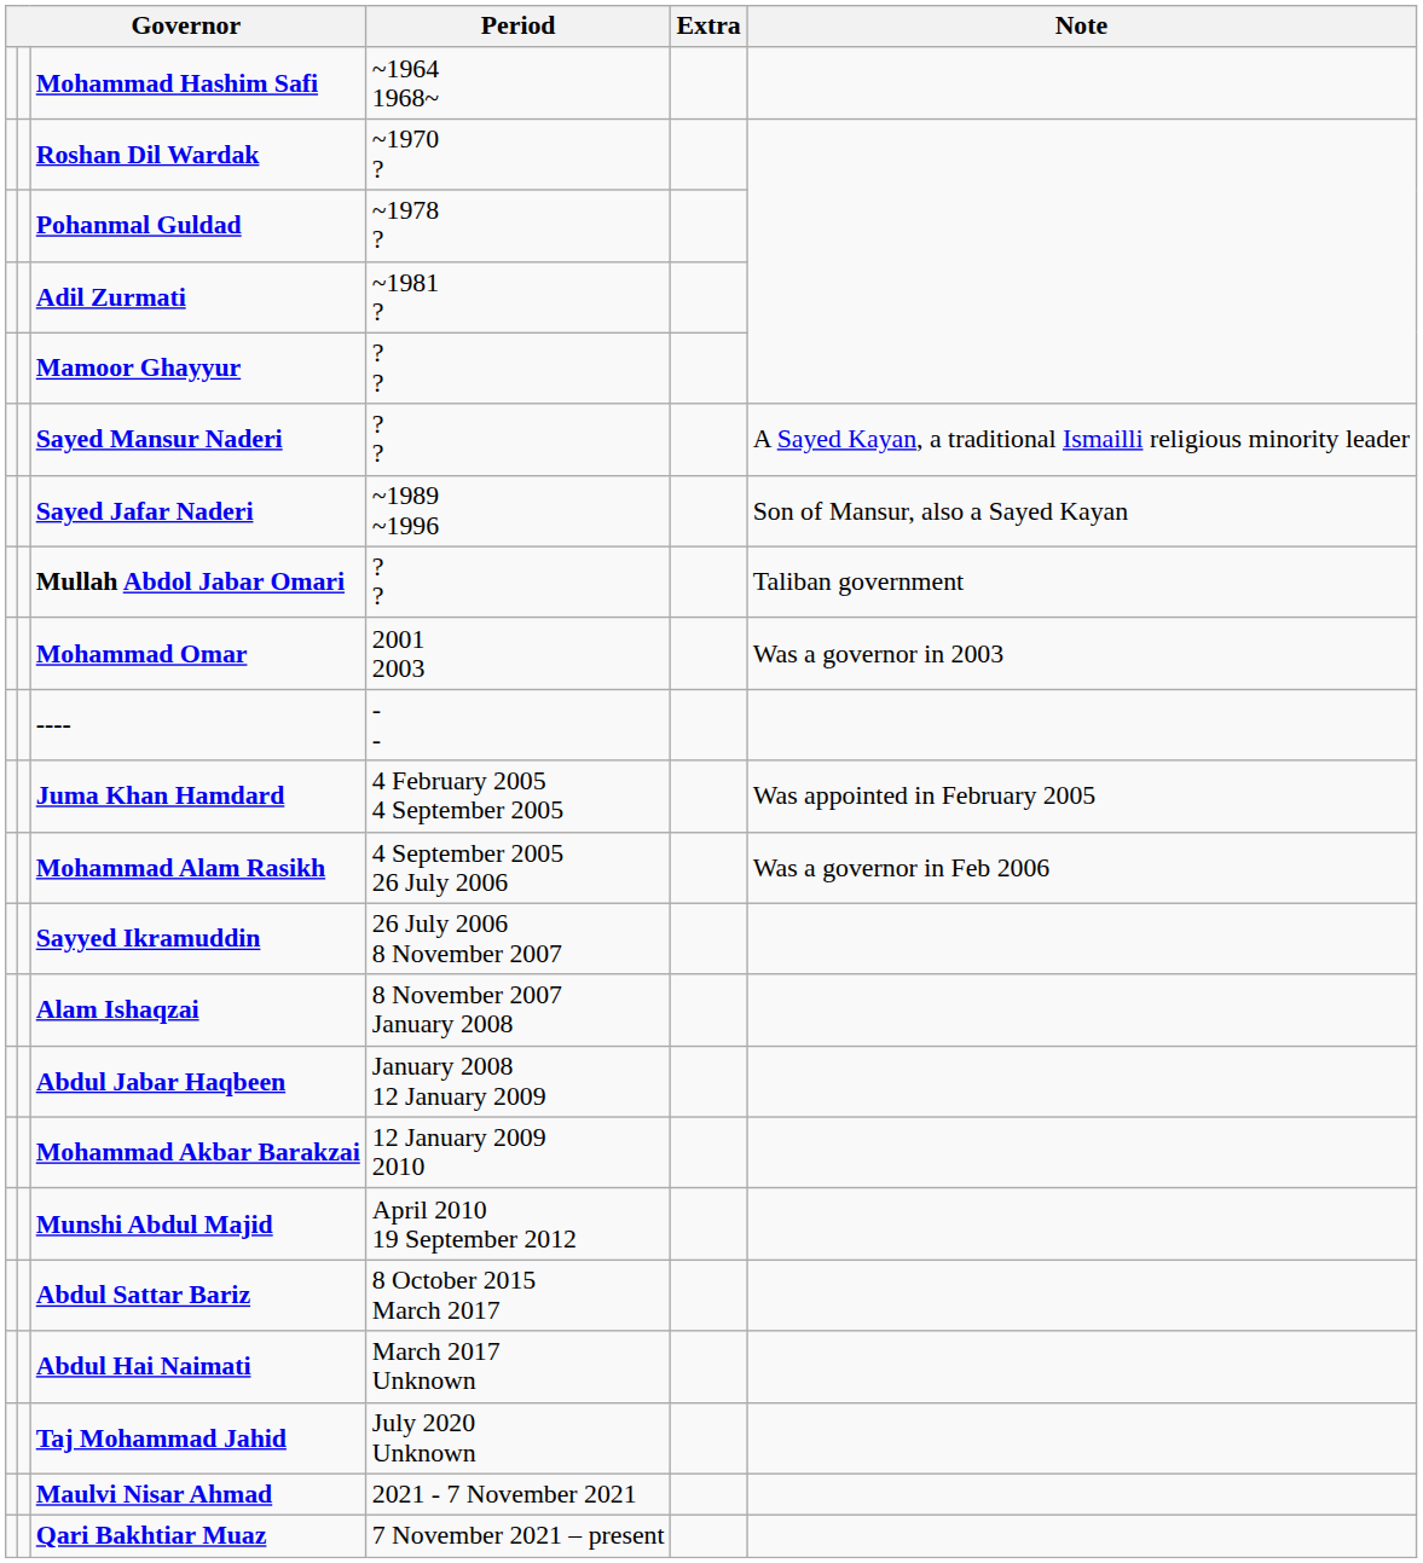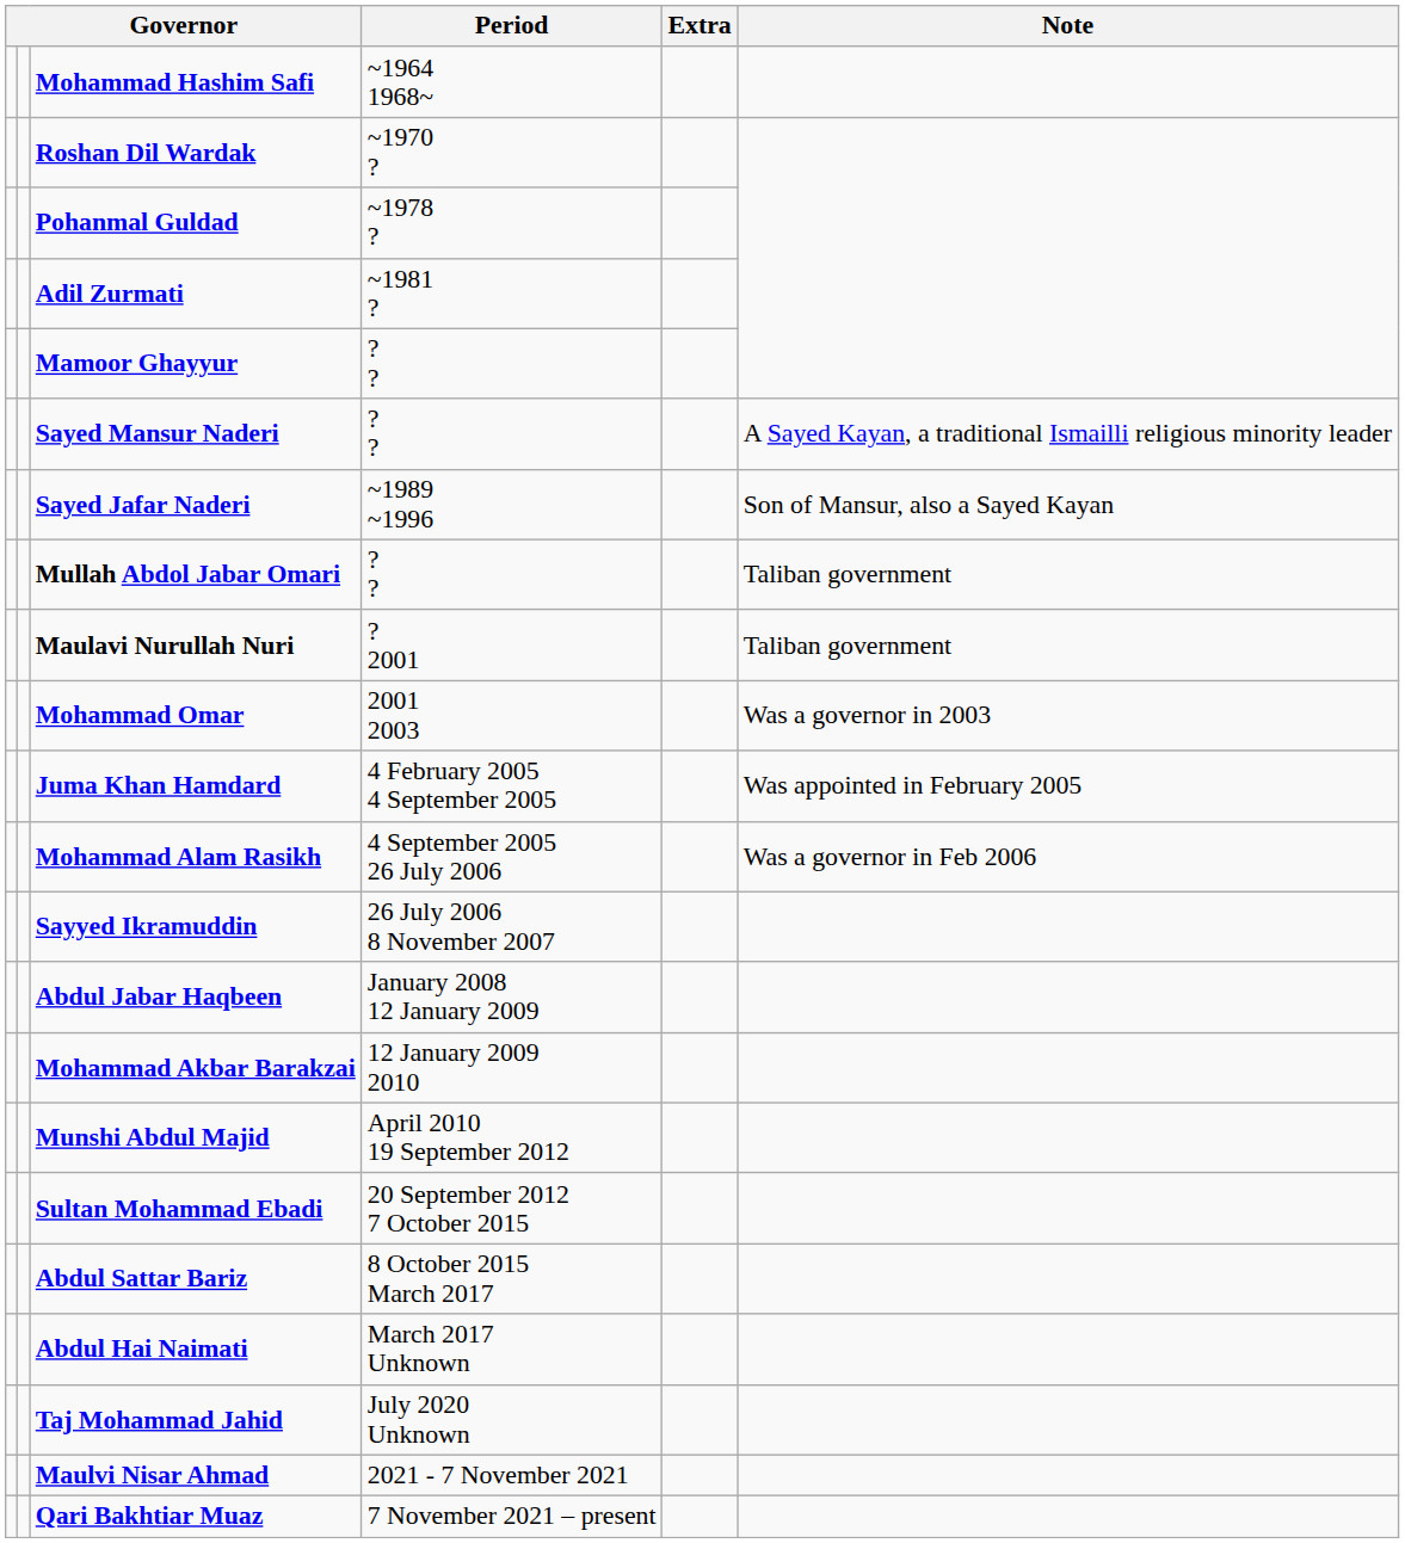+ row: Maulavi Nurullah Nuri | ? 2001 | Taliban government
- row: ---- | - -
- row: Alam Ishaqzai | 8 November 2007 January 2008
+ row: Sultan Mohammad Ebadi | 20 September 2012 7 October 2015
